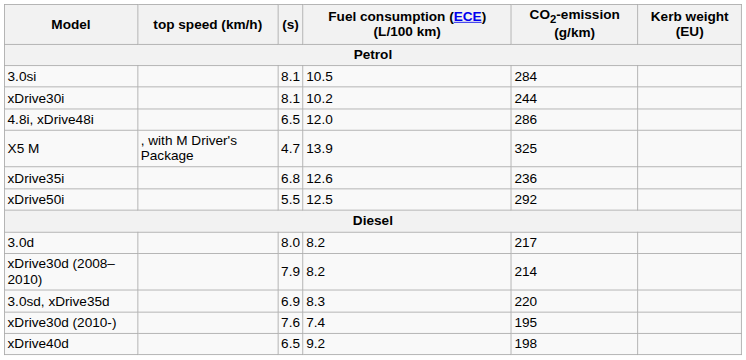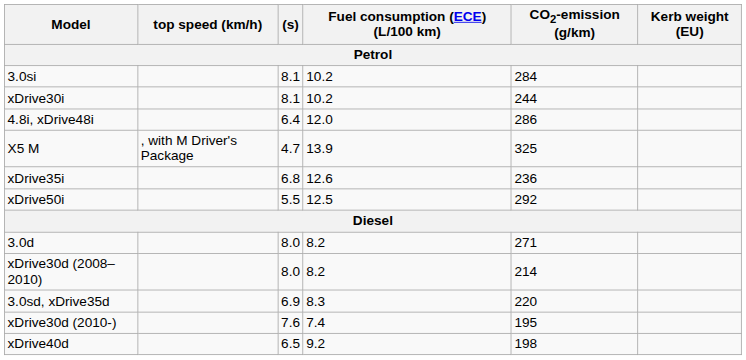3.0si | Fuel consumption (ECE) (L/100 km): 10.5 -> 10.2
4.8i, xDrive48i | (s): 6.5 -> 6.4
3.0d | CO2-emission (g/km): 217 -> 271
xDrive30d (2008–2010) | (s): 7.9 -> 8.0
